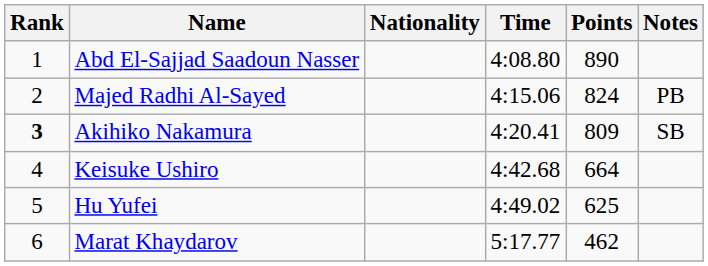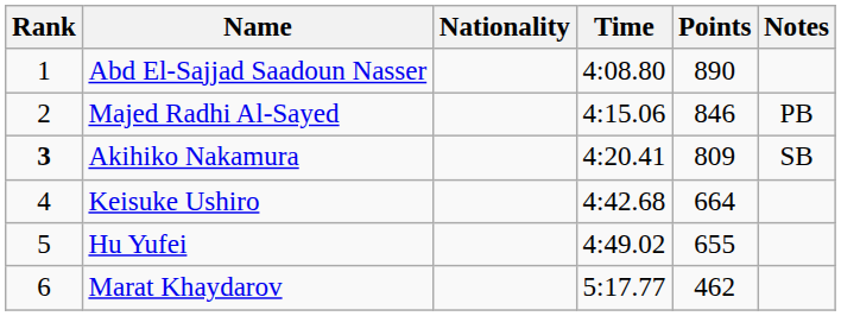Majed Radhi Al-Sayed | Points: 824 -> 846
Hu Yufei | Points: 625 -> 655
